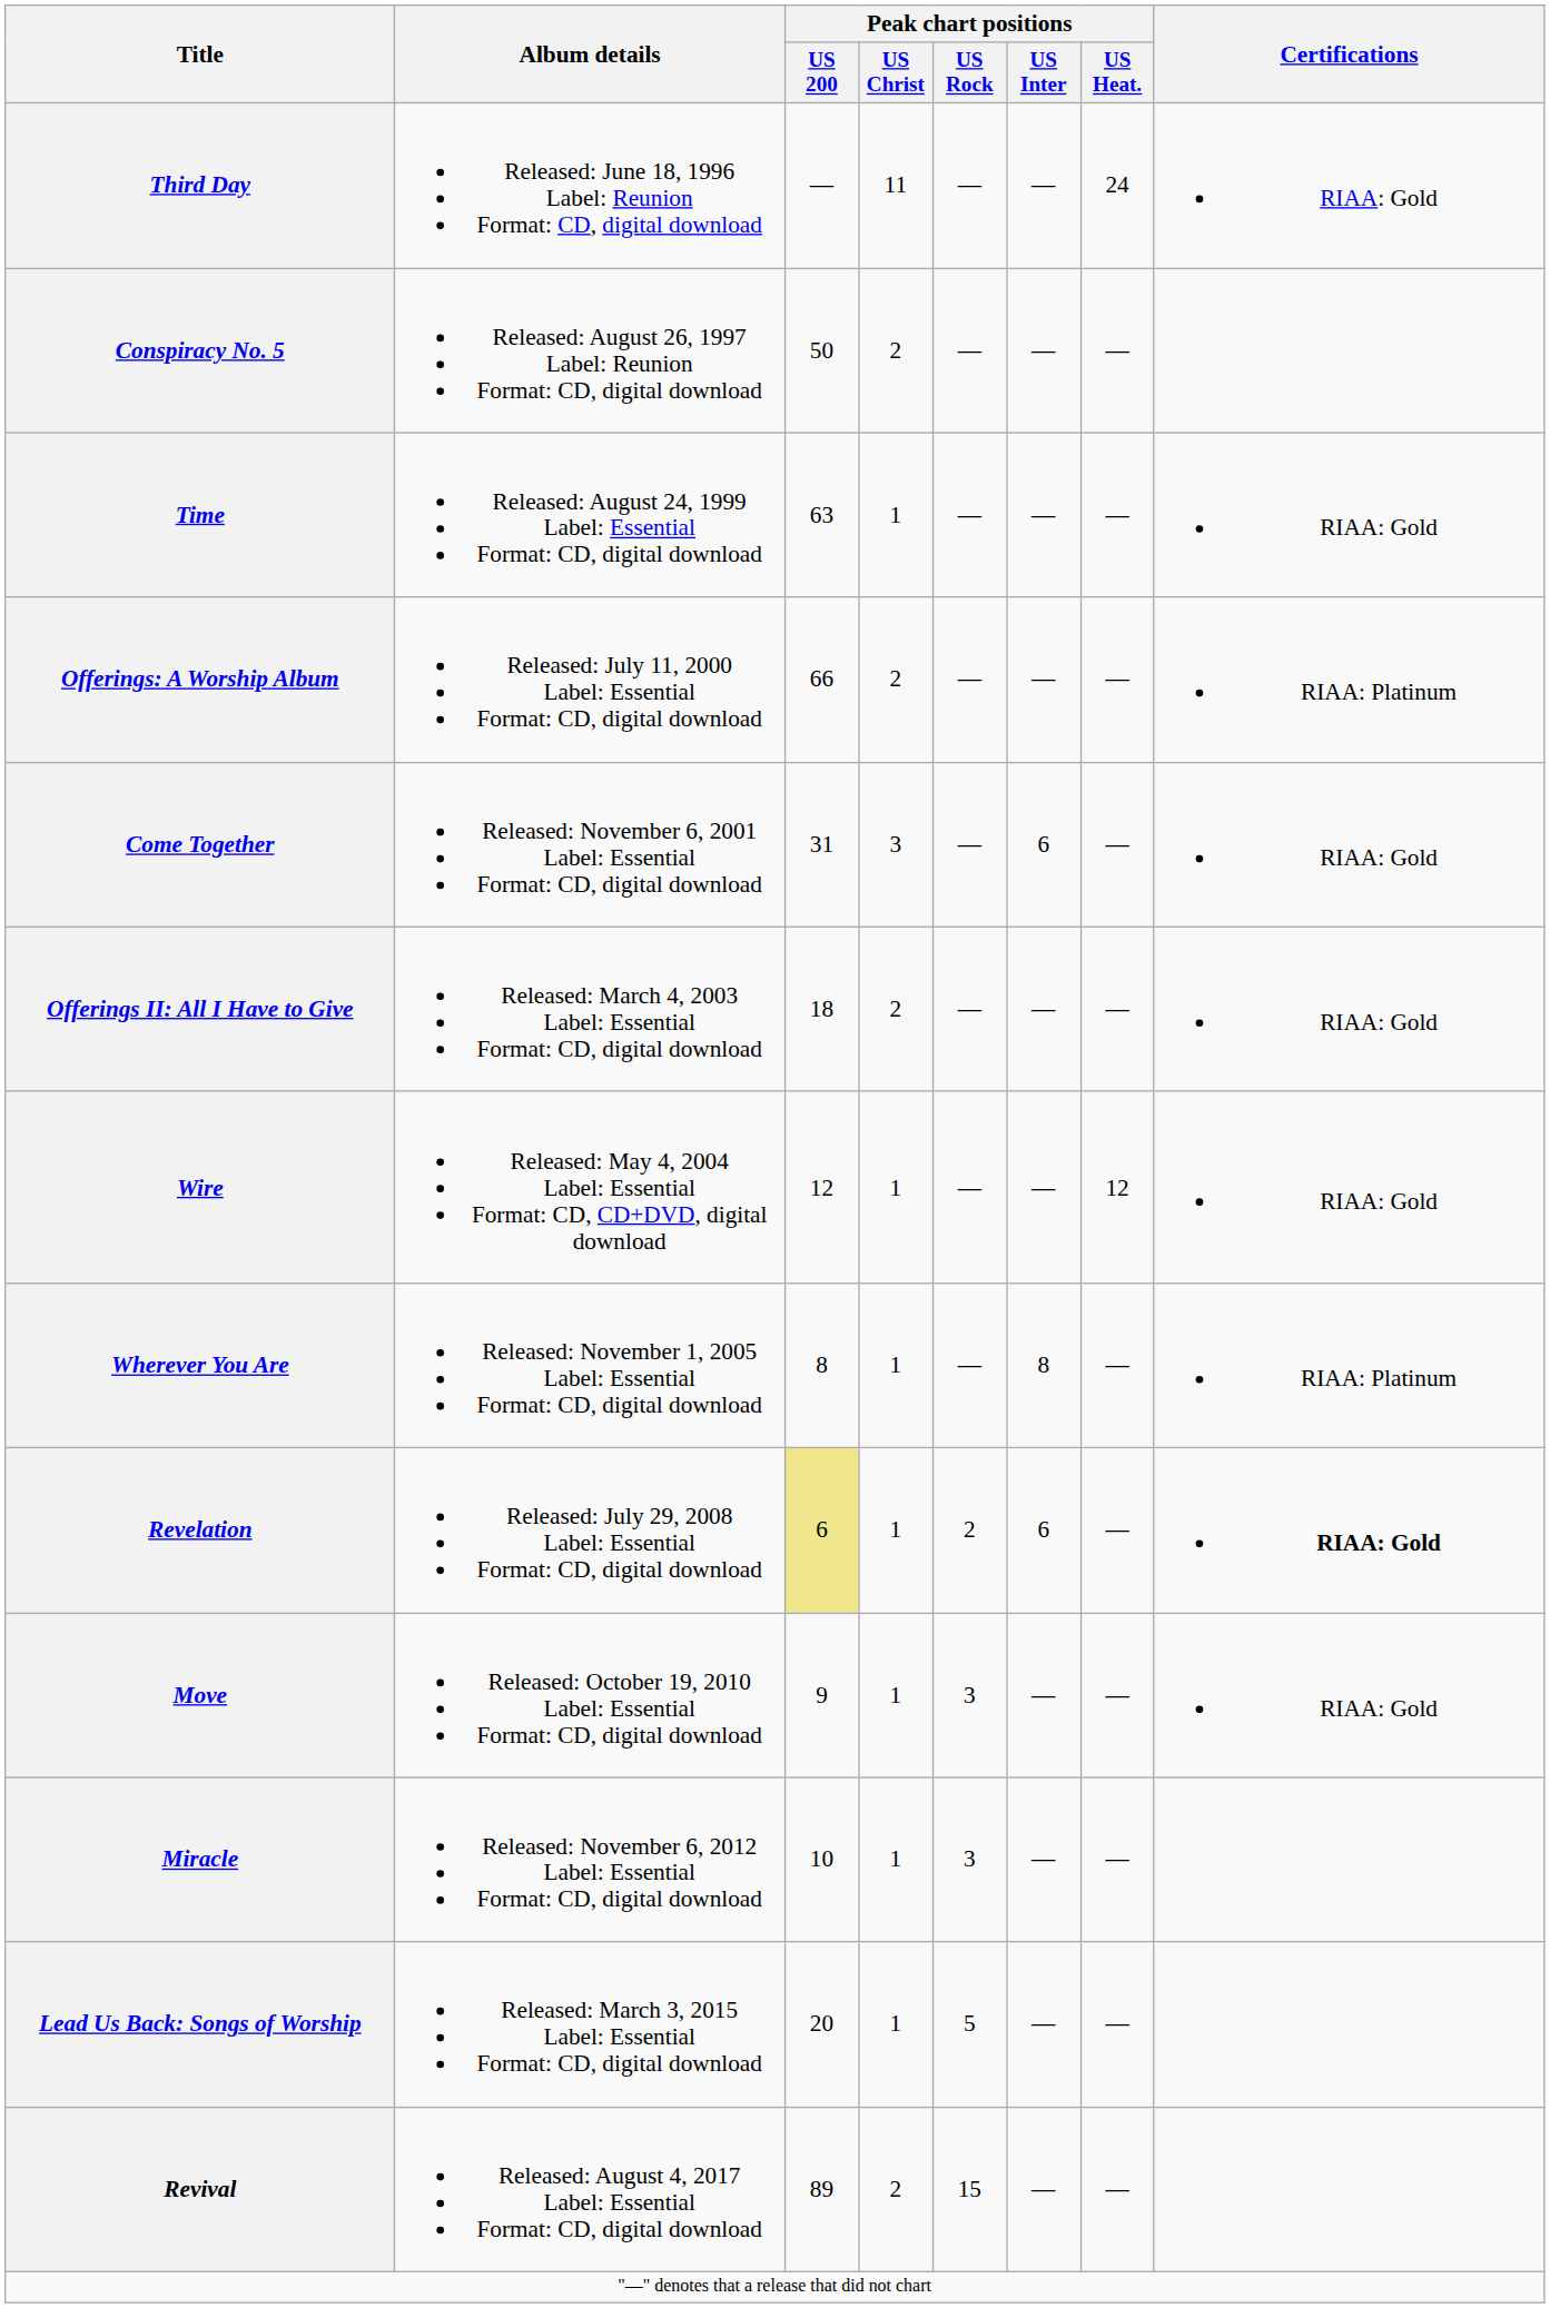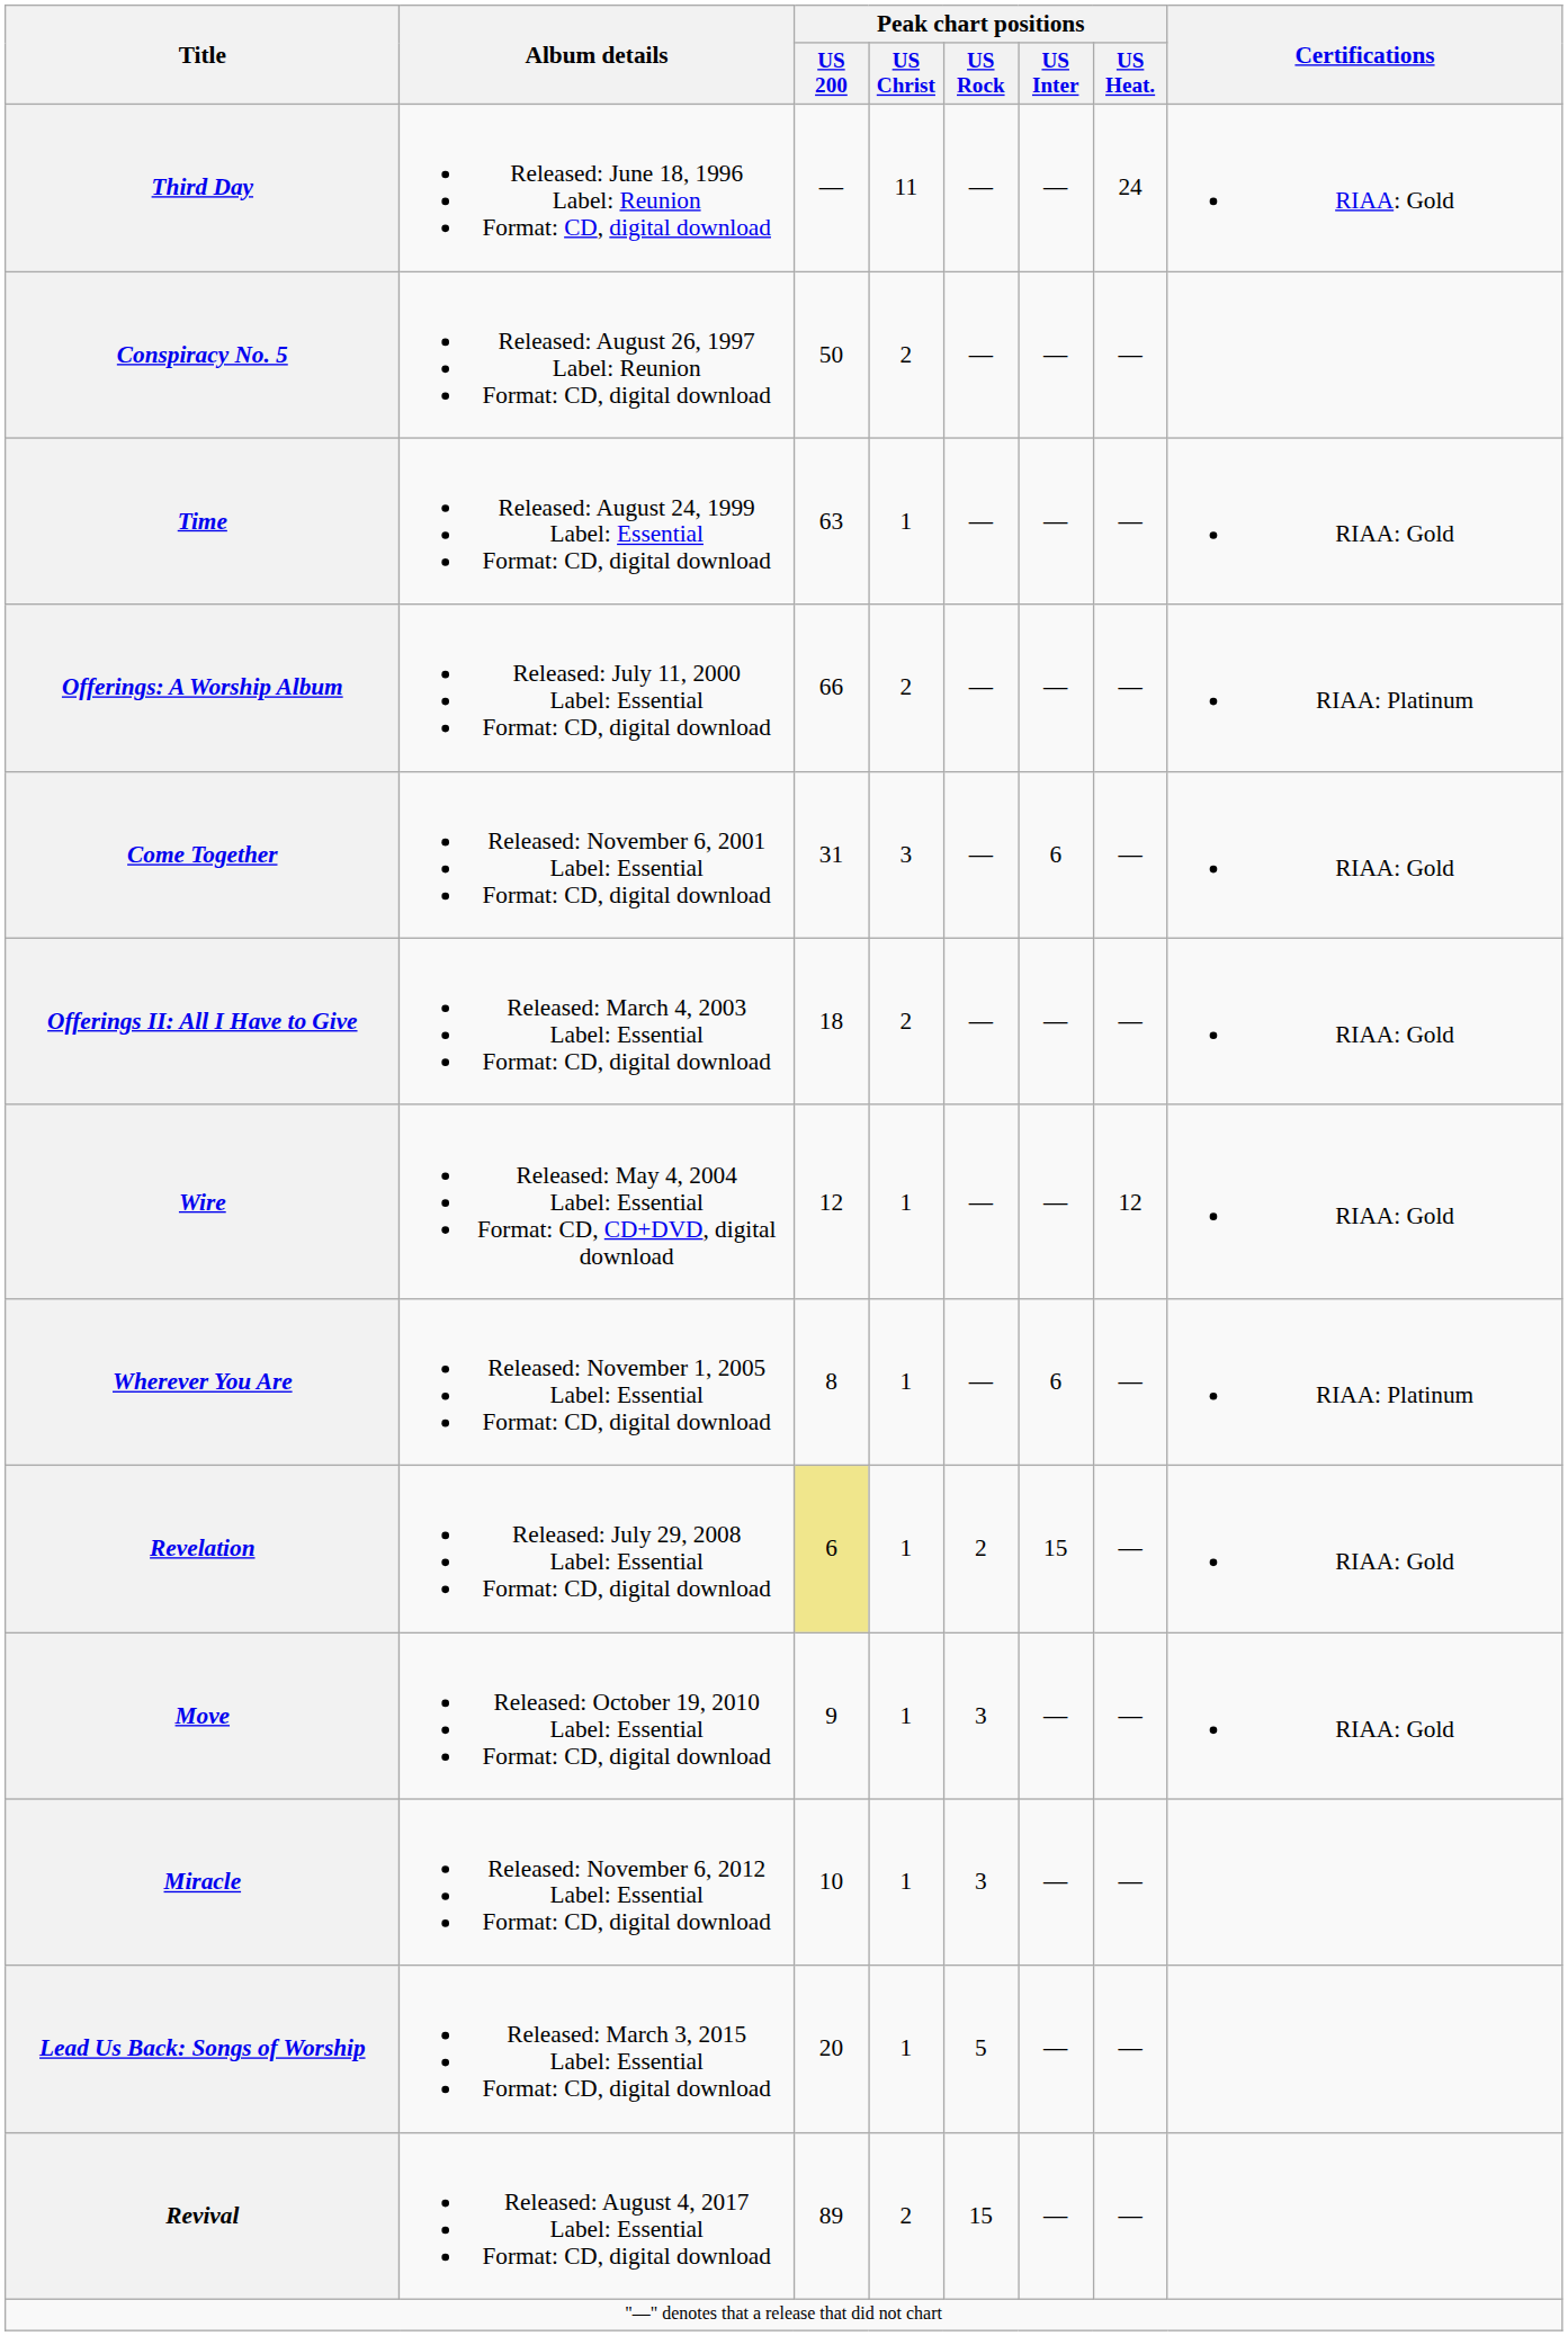Wherever You Are | Peak chart positions / US Inter: 8 -> 6
Revelation | Peak chart positions / US Inter: 6 -> 15
Revelation | Certifications: bold -> normal
